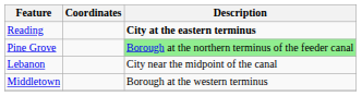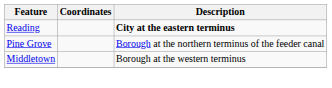Pine Grove | Description: lightgreen background -> no background
- row: Lebanon | City near the midpoint of the canal
